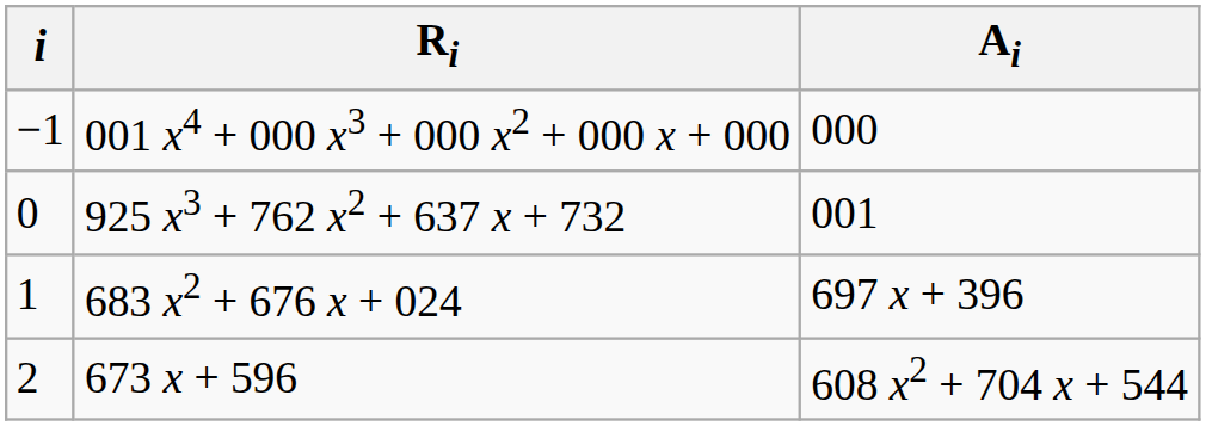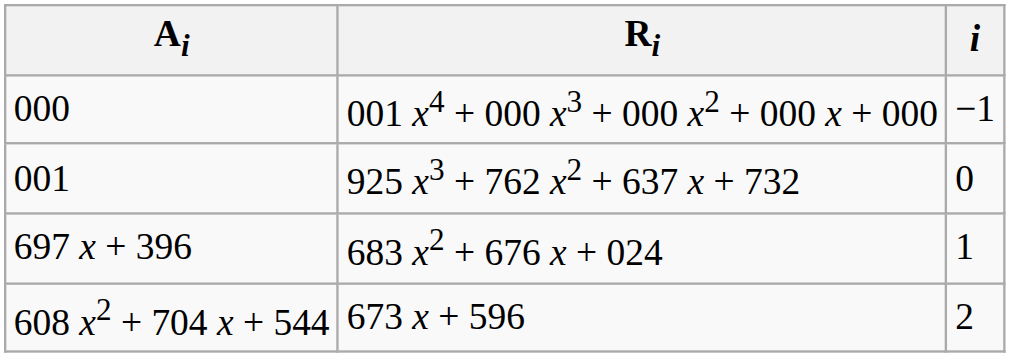columns swapped: i <-> Ai
